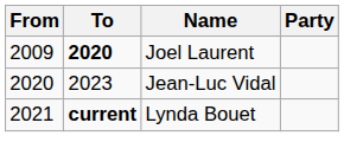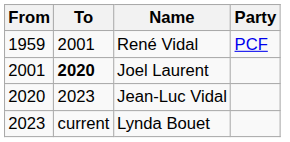+ row: 1959 | 2001 | René Vidal | PCF
Joel Laurent | From: 2009 -> 2001
Lynda Bouet | From: 2021 -> 2023
Lynda Bouet | To: bold -> normal
